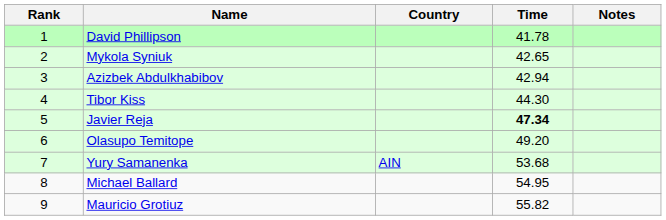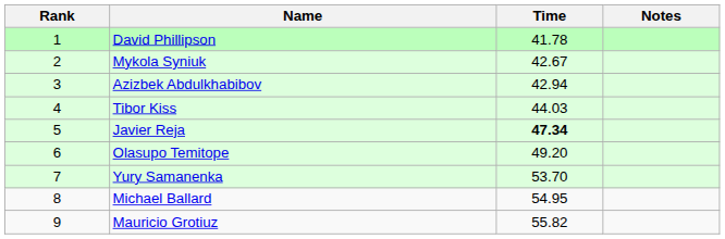- column: Country | AIN
Mykola Syniuk | Time: 42.65 -> 42.67
Tibor Kiss | Time: 44.30 -> 44.03
Yury Samanenka | Time: 53.68 -> 53.70
